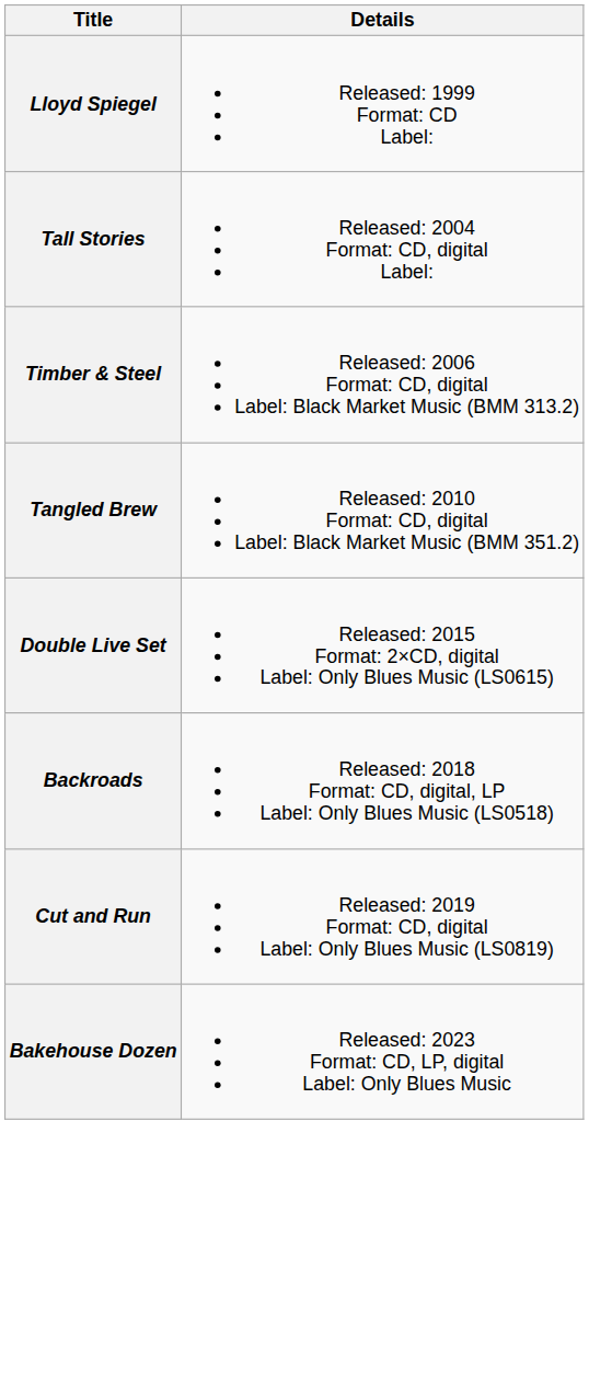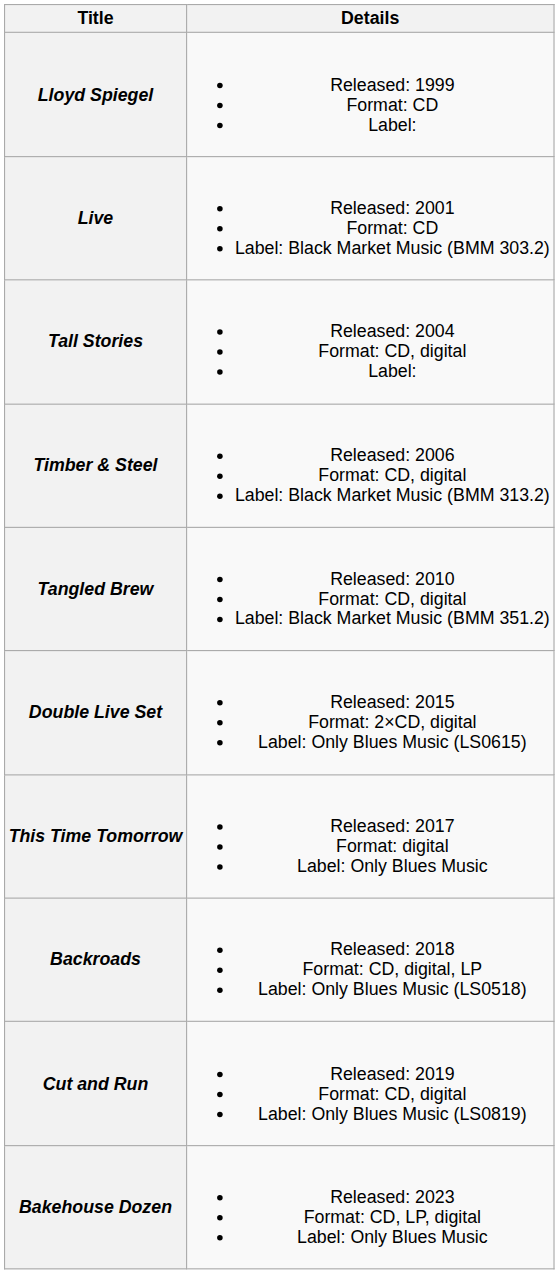+ row: Live | Released: 2001 Format: CD Label: Black Market Music (BMM 303.2)
+ row: This Time Tomorrow | Released: 2017 Format: digital Label: Only Blues Music
